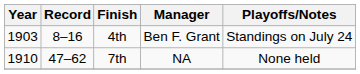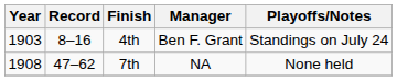7th | Year: 1910 -> 1908
